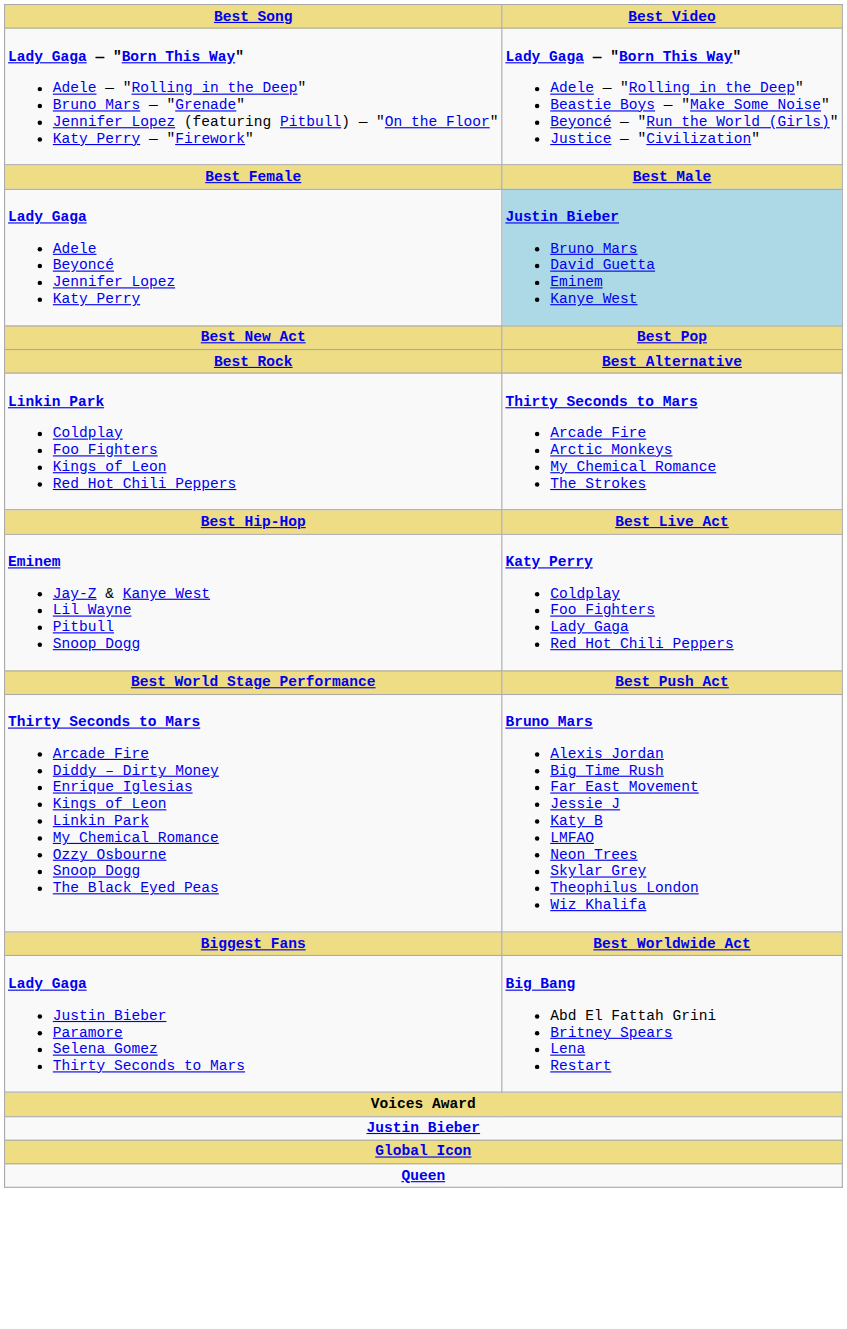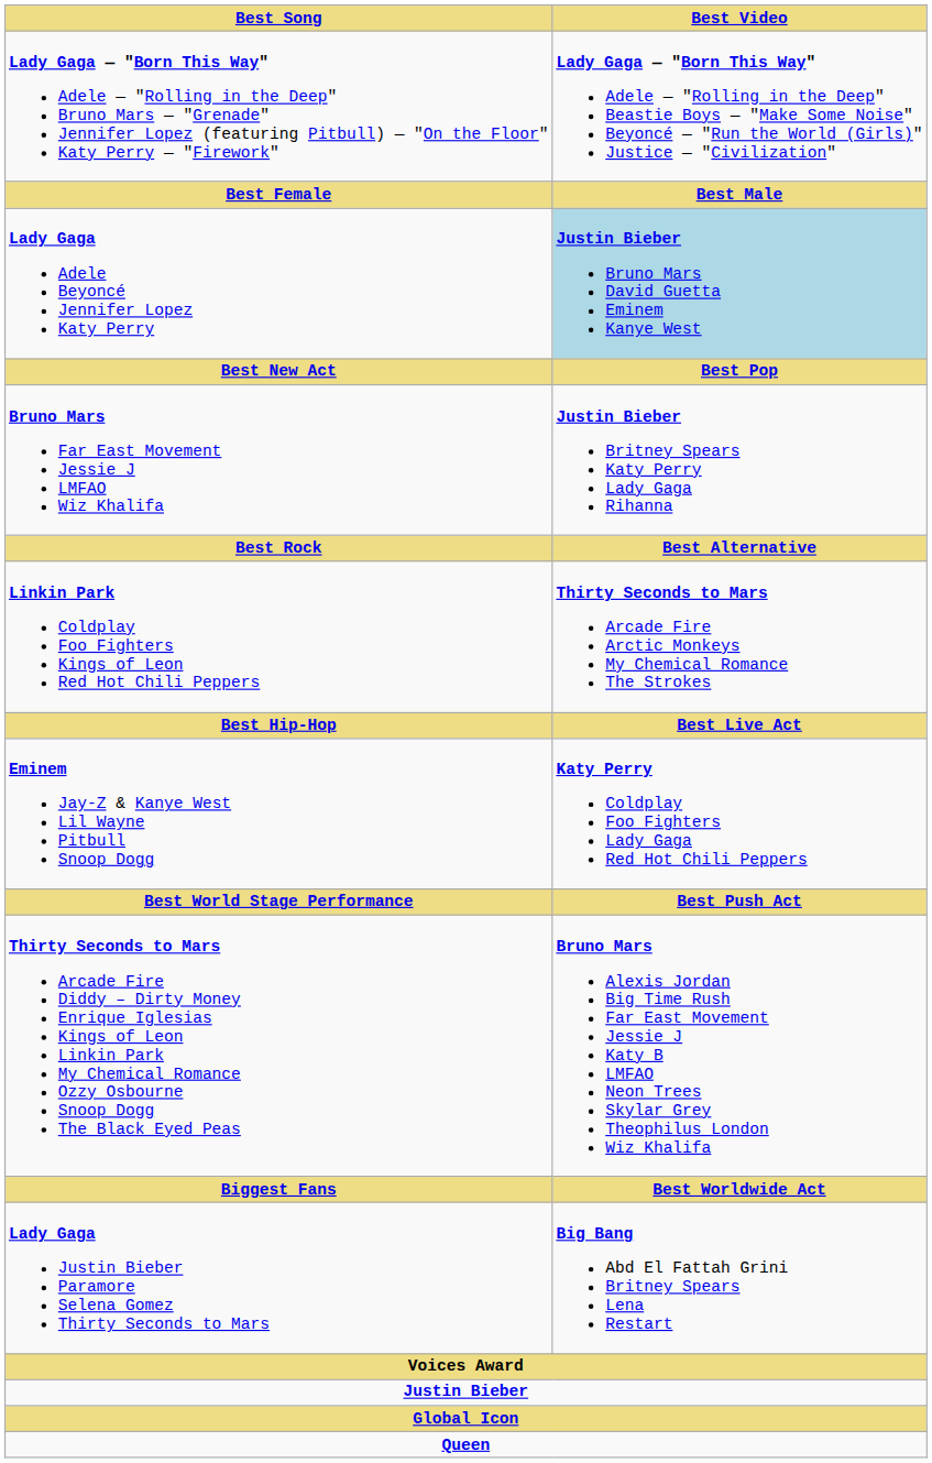+ row: Bruno Mars Far East Movement Jessie J LMFAO Wiz Khalifa | Justin Bieber Britney Spears Katy Perry Lady Gaga Rihanna
